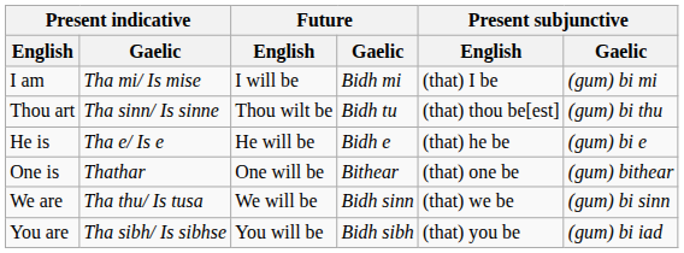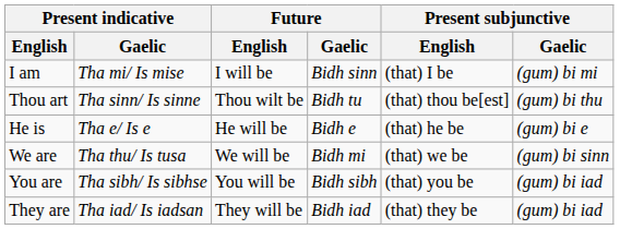I am | Future / Gaelic: Bidh mi -> Bidh sinn
- row: One is | Thathar | One will be | Bithear | (that) one be | (gum) bithear
We are | Future / Gaelic: Bidh sinn -> Bidh mi
+ row: They are | Tha iad/ Is iadsan | They will be | Bidh iad | (that) they be | (gum) bi iad
